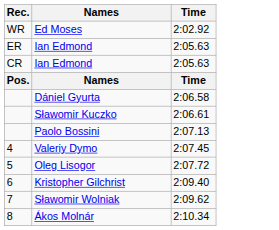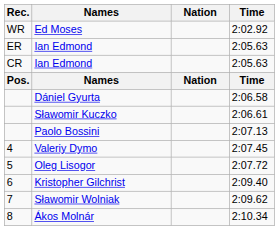+ column: Nation | Nation
